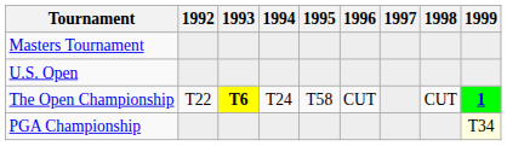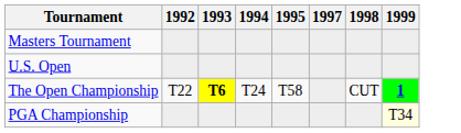- column: 1996 | CUT
